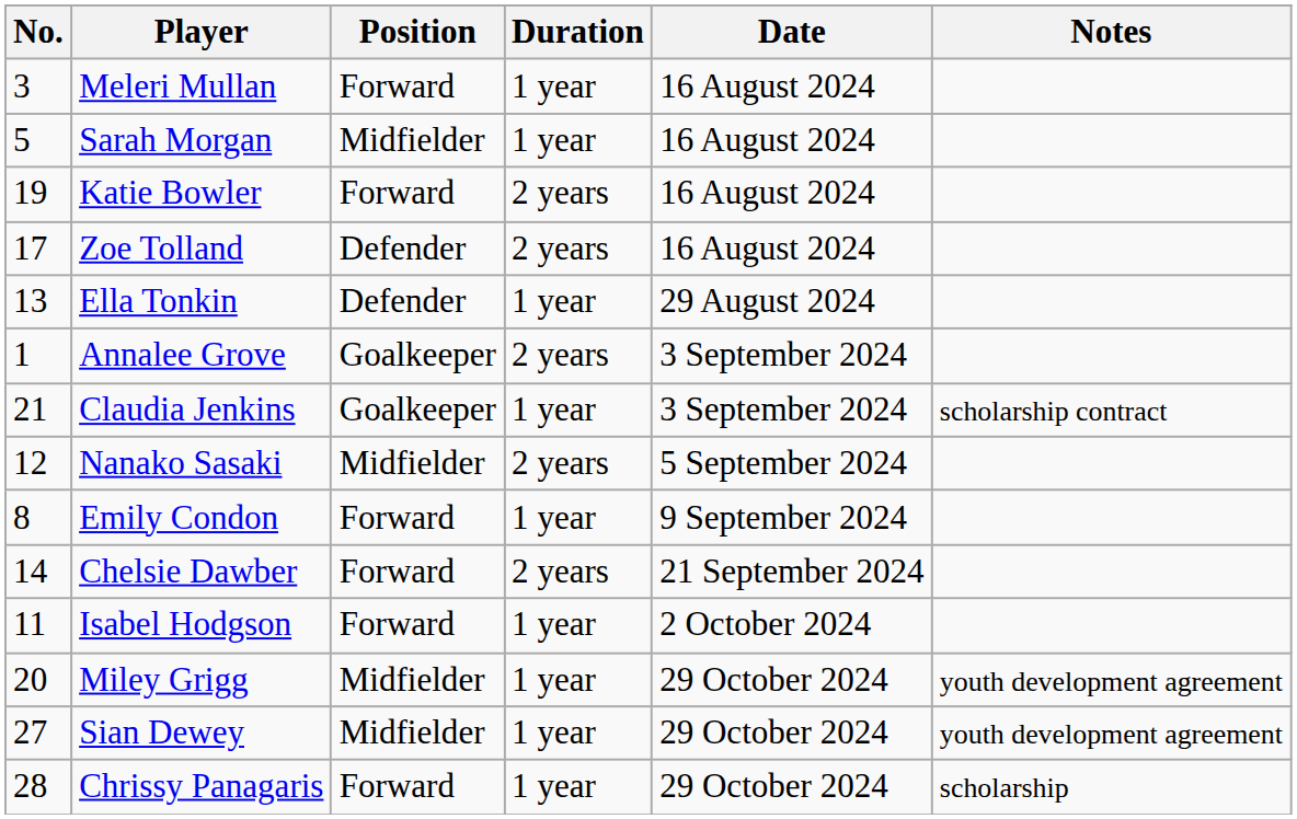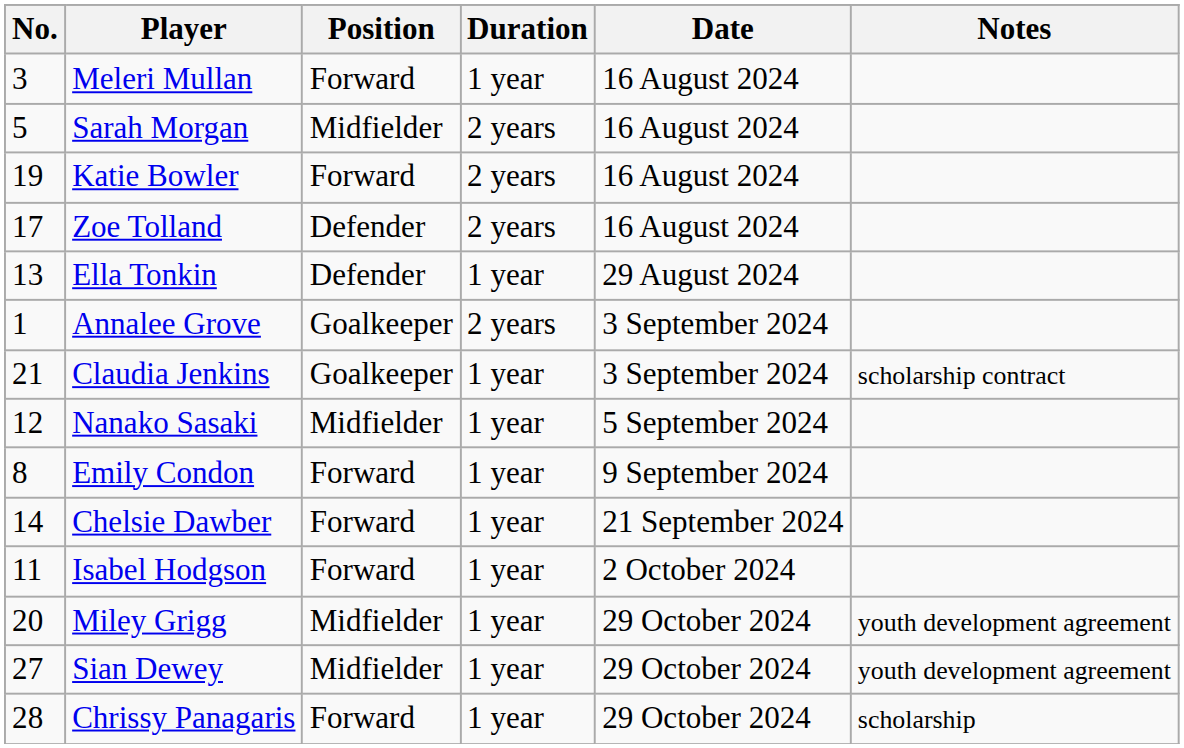Sarah Morgan | Duration: 1 year -> 2 years
Nanako Sasaki | Duration: 2 years -> 1 year
Chelsie Dawber | Duration: 2 years -> 1 year
